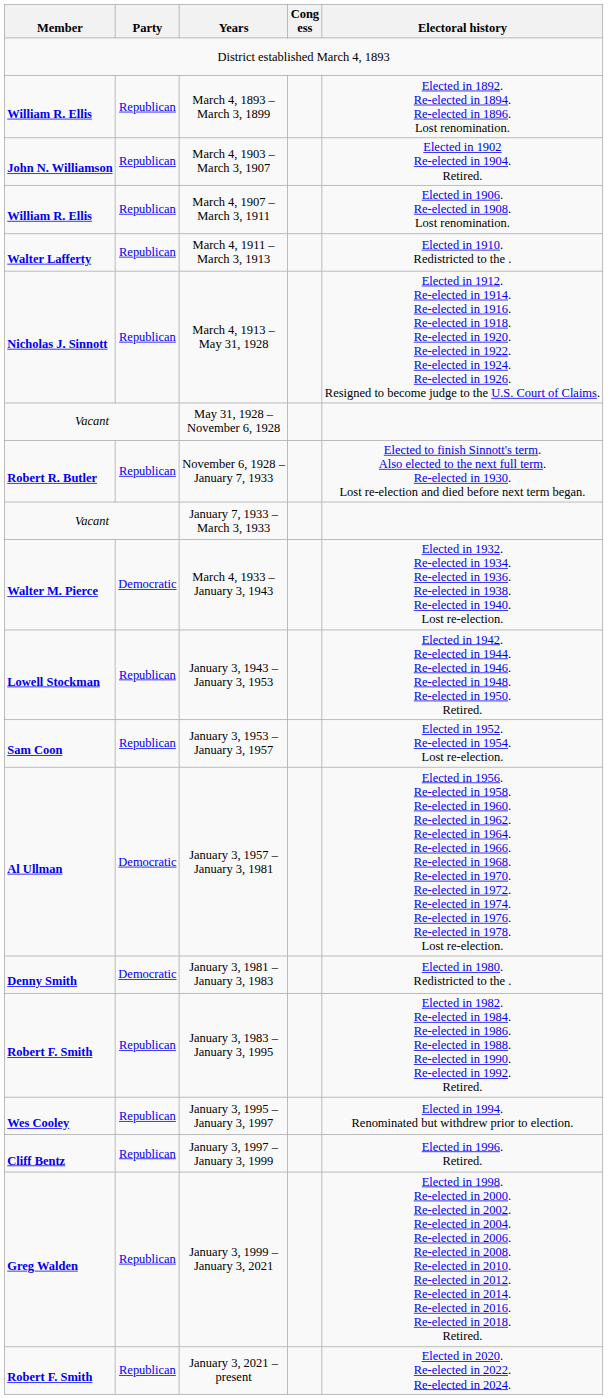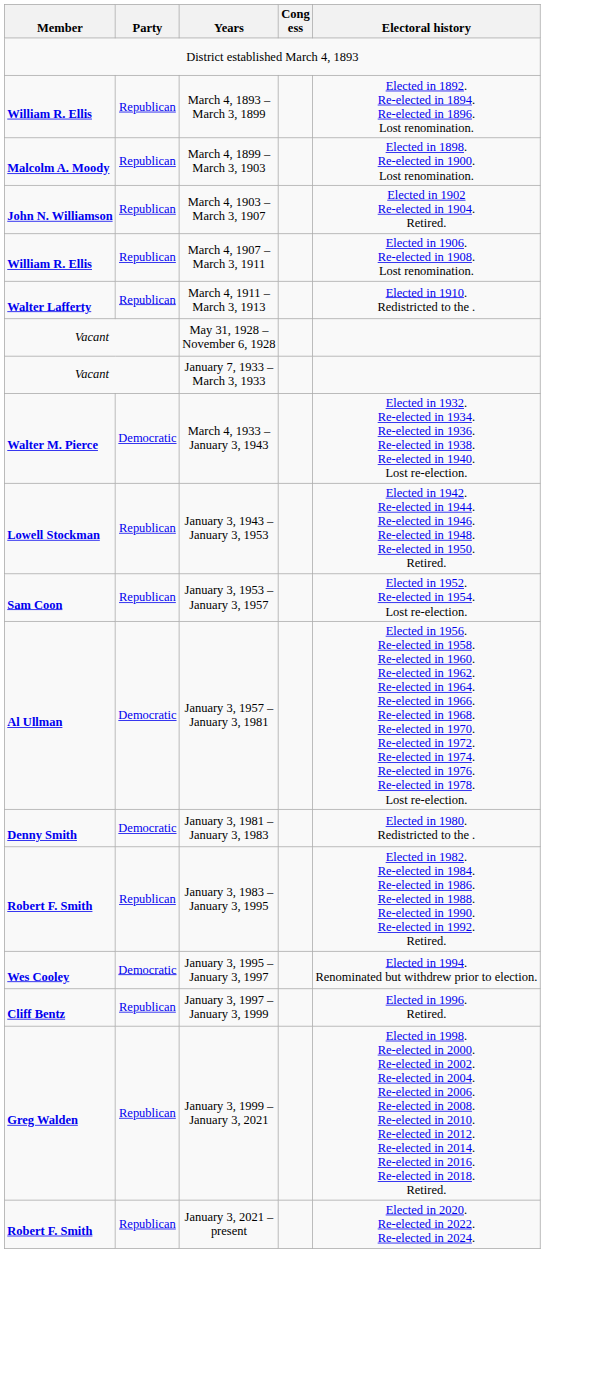+ row: Malcolm A. Moody | Republican | March 4, 1899 – March 3, 1903 | Elected in 1898. Re-elected in 1900. Lost renomination.
- row: Nicholas J. Sinnott | Republican | March 4, 1913 – May 31, 1928 | Elected in 1912. Re-elected in 1914. Re-elected in 1916. Re-elected in 1918. Re-elected in 1920. Re-elected in 1922. Re-elected in 1924. Re-elected in 1926. Resigned to become judge to the U.S. Court of Claims.
- row: Robert R. Butler | Republican | November 6, 1928 – January 7, 1933 | Elected to finish Sinnott's term. Also elected to the next full term. Re-elected in 1930. Lost re-election and died before next term began.
January 3, 1995 – January 3, 1997 | Party: Republican -> Democratic
